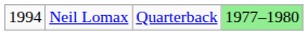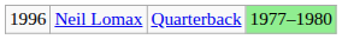Neil Lomax | column 1: 1994 -> 1996
